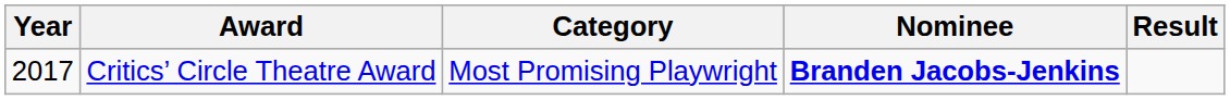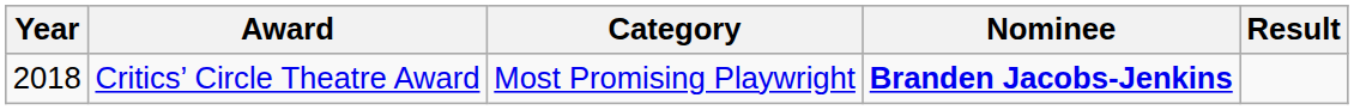Critics’ Circle Theatre Award | Year: 2017 -> 2018
